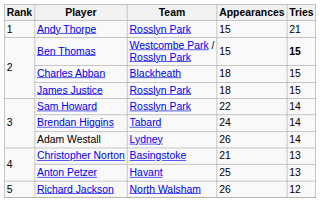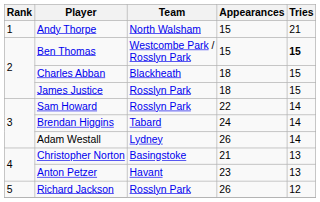Andy Thorpe | Team: Rosslyn Park -> North Walsham
Anton Petzer | Appearances: 25 -> 23
Richard Jackson | Team: North Walsham -> Rosslyn Park
